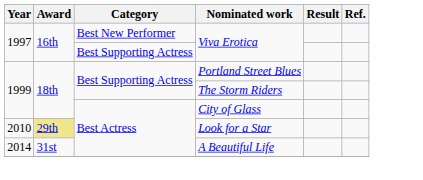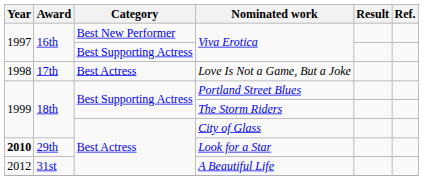+ row: 1998 | 17th | Best Actress | Love Is Not a Game, But a Joke
Look for a Star | Year: normal -> bold
Look for a Star | Award: khaki background -> no background
A Beautiful Life | Year: 2014 -> 2012
